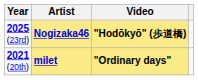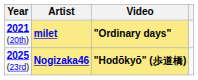rows swapped: 2021 (20th) <-> 2025 (23rd)
